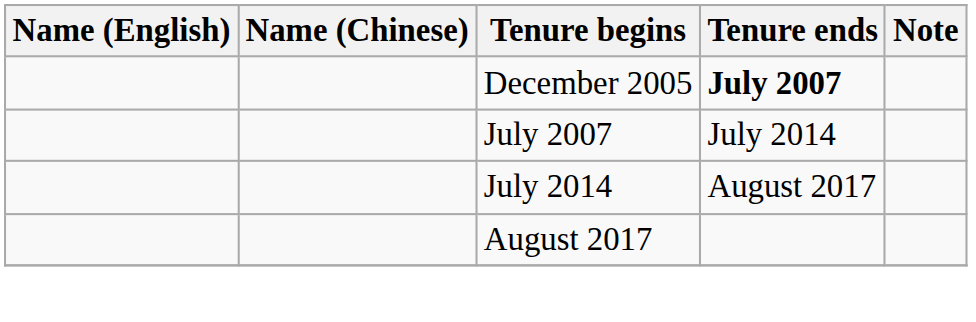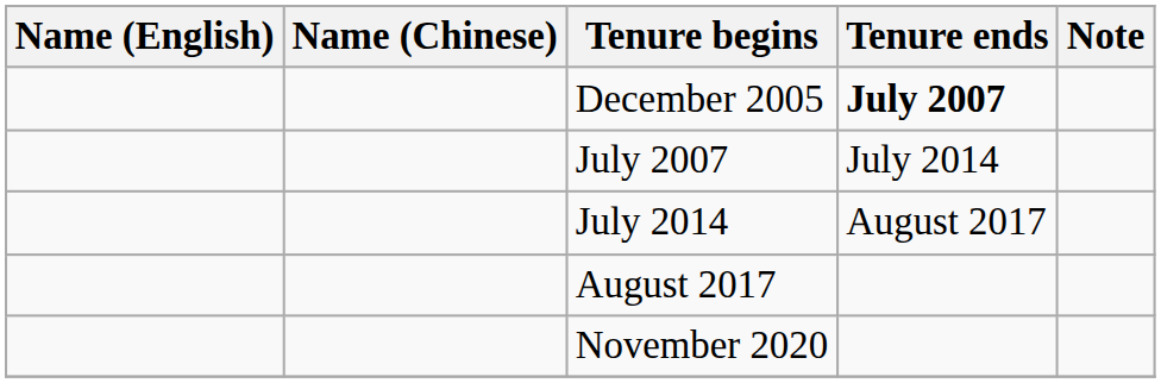+ row: November 2020
